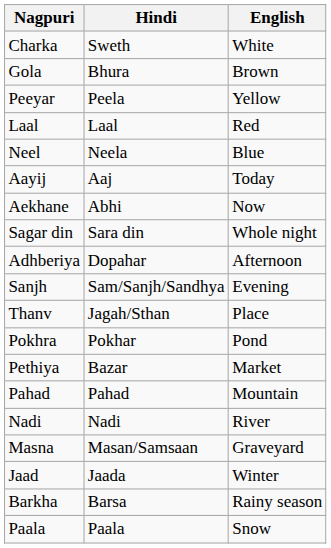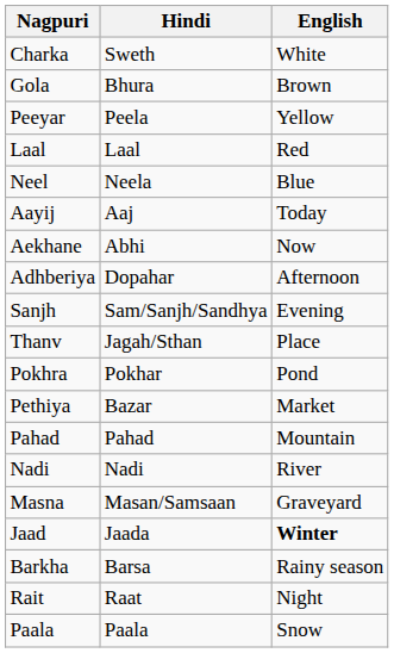- row: Sagar din | Sara din | Whole night
Jaad | English: normal -> bold
+ row: Rait | Raat | Night
